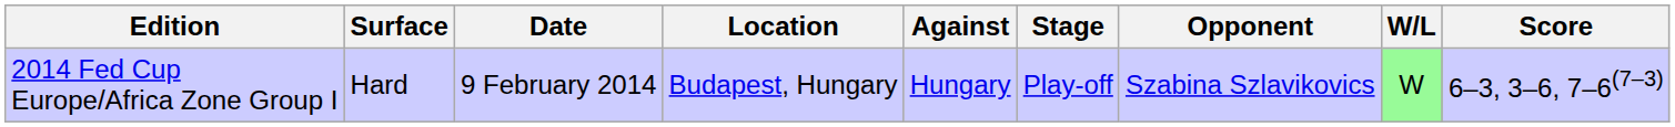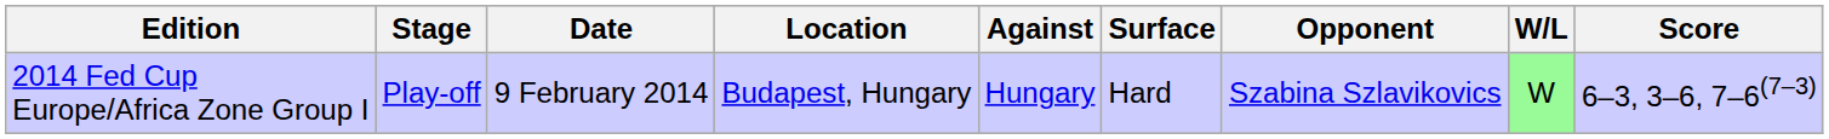columns swapped: Stage <-> Surface
